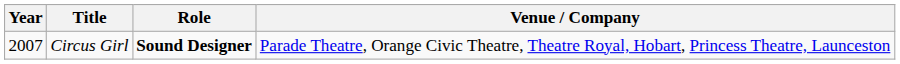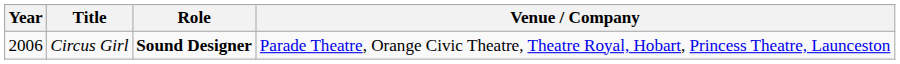Circus Girl | Year: 2007 -> 2006
